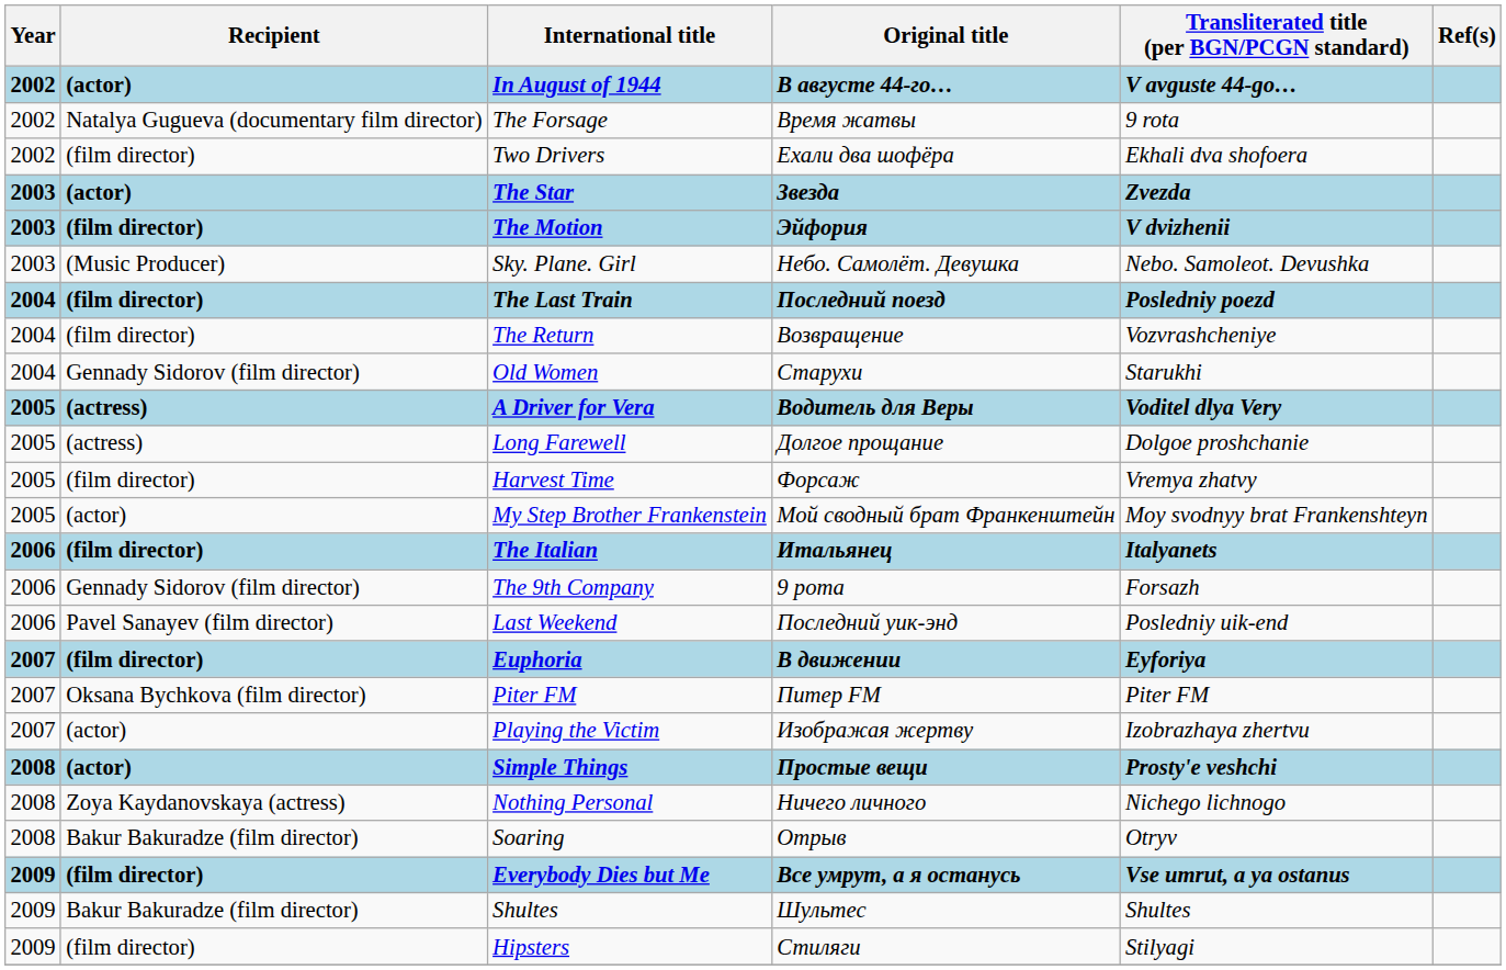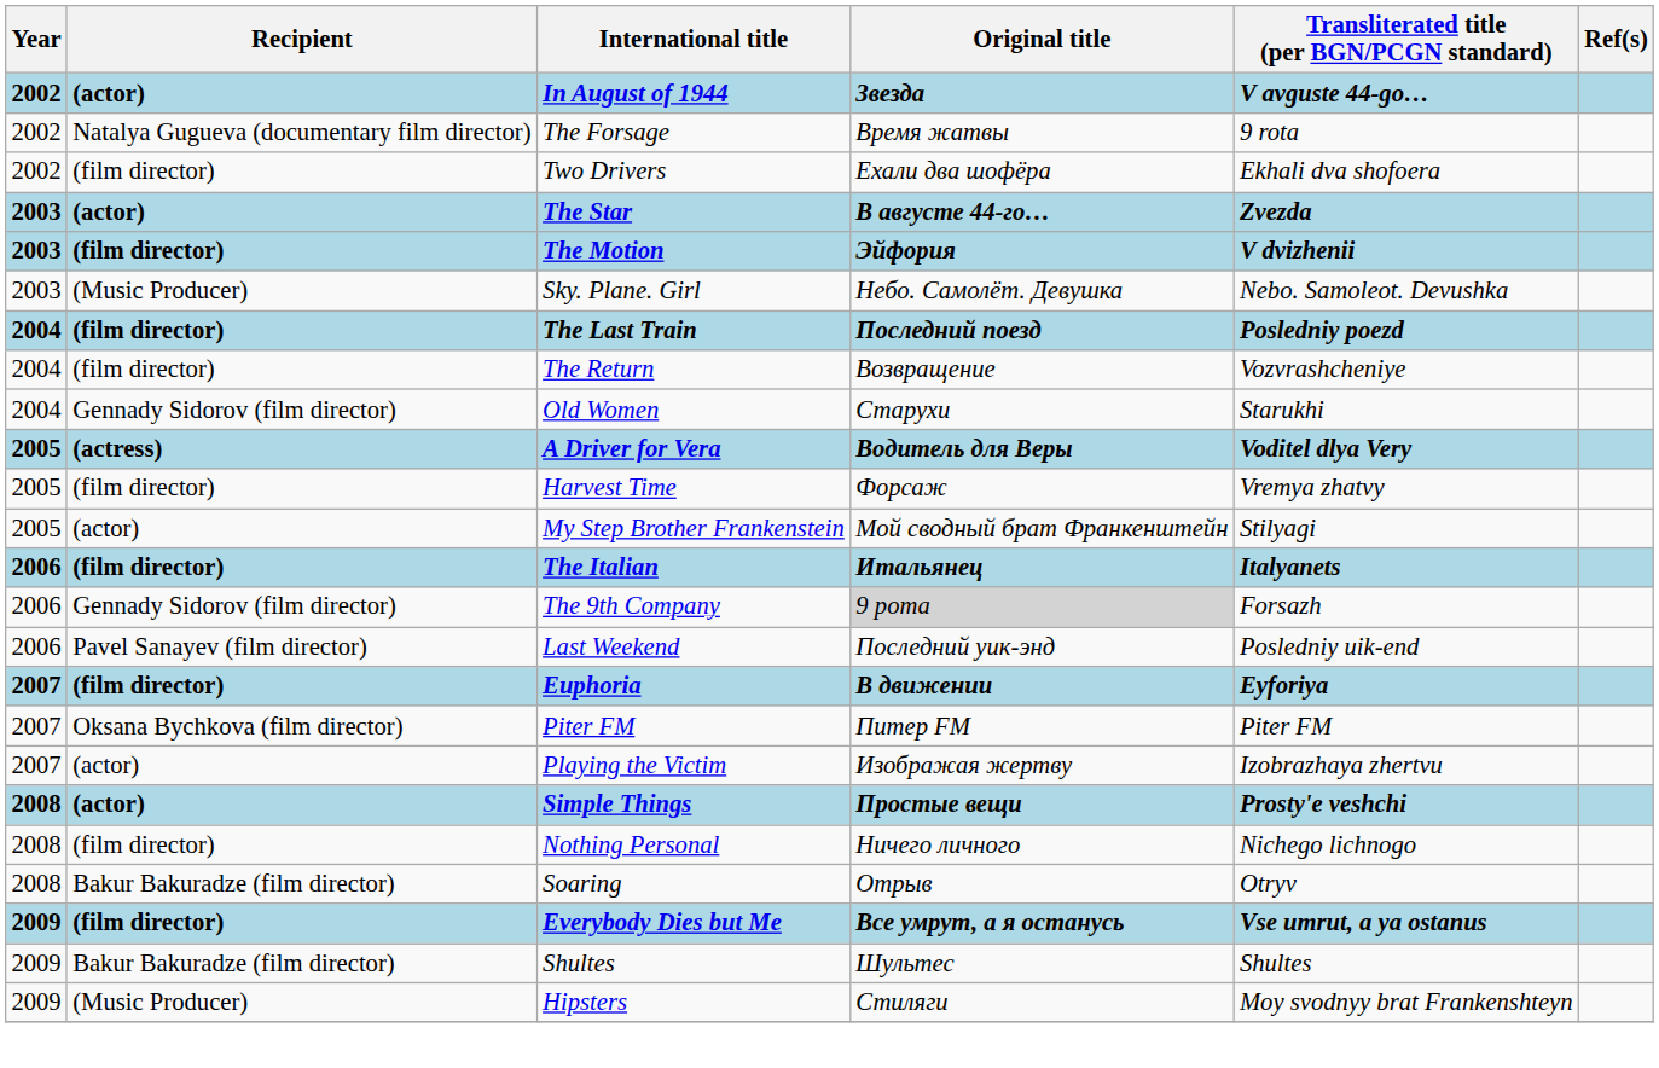In August of 1944 | Original title: В августе 44-го… -> Звезда
The Star | Original title: Звезда -> В августе 44-го…
- row: 2005 | (actress) | Long Farewell | Долгое прощание | Dolgoe proshchanie
My Step Brother Frankenstein | Transliterated title (per BGN/PCGN standard): Moy svodnyy brat Frankenshteyn -> Stilyagi
The 9th Company | Original title: no background -> lightgrey background
Nothing Personal | Recipient: Zoya Kaydanovskaya (actress) -> (film director)
Hipsters | Recipient: (film director) -> (Music Producer)
Hipsters | Transliterated title (per BGN/PCGN standard): Stilyagi -> Moy svodnyy brat Frankenshteyn
